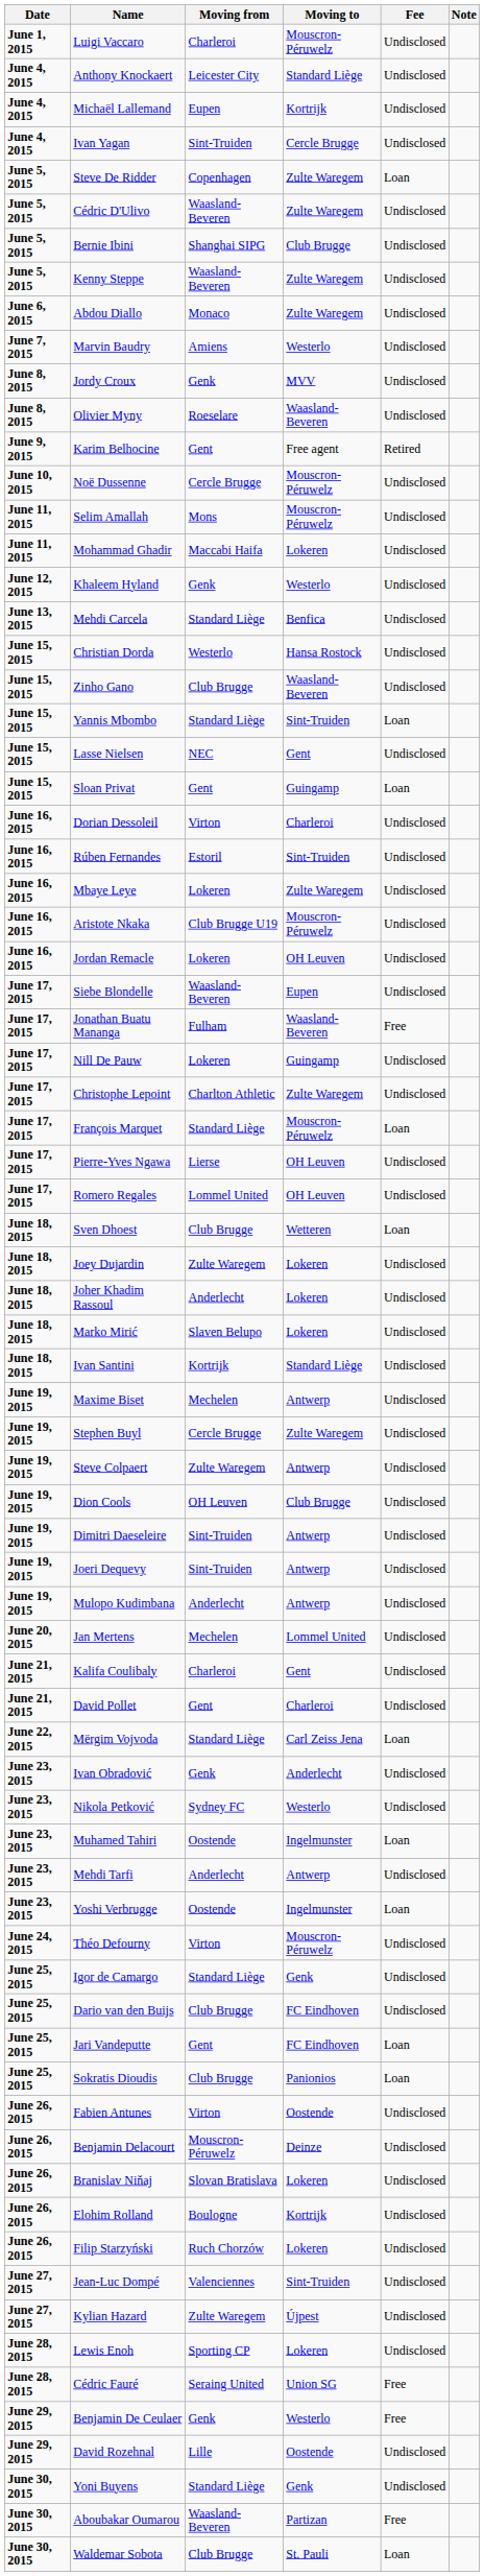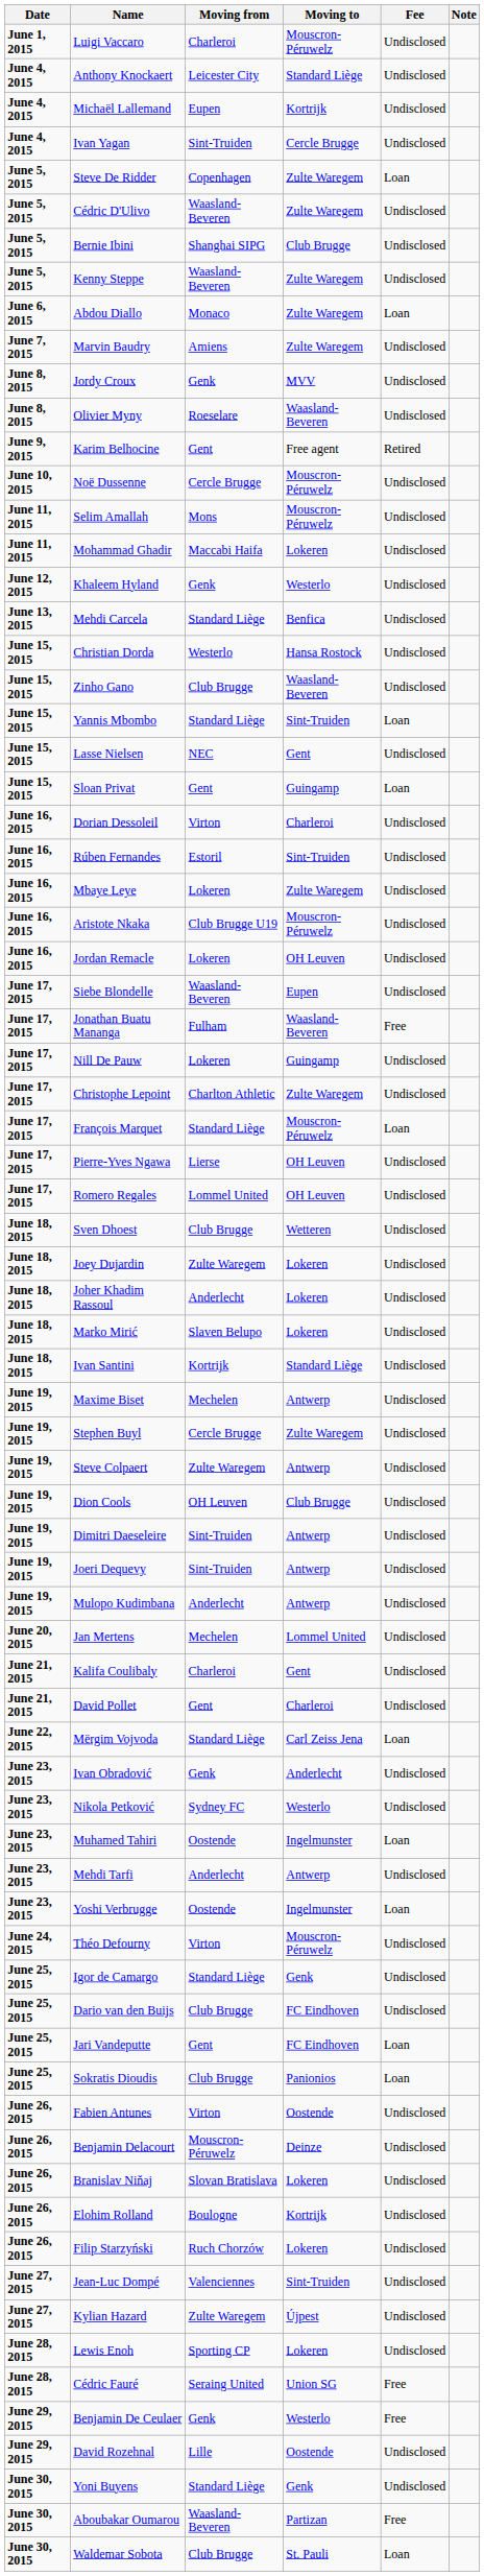Abdou Diallo | Fee: Undisclosed -> Loan
Marvin Baudry | Moving to: Westerlo -> Zulte Waregem
Sven Dhoest | Fee: Loan -> Undisclosed
